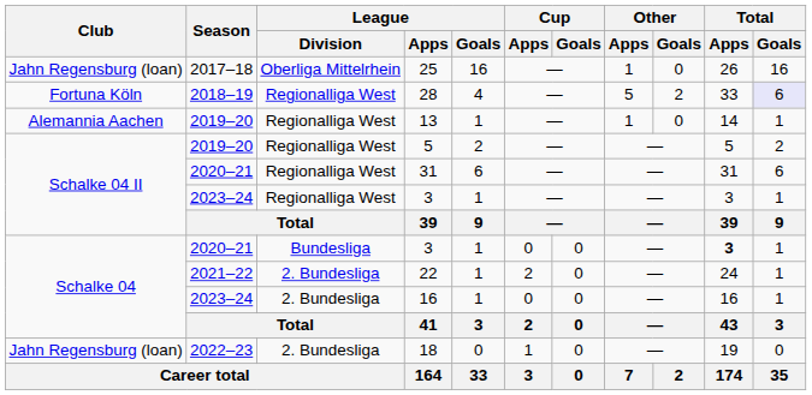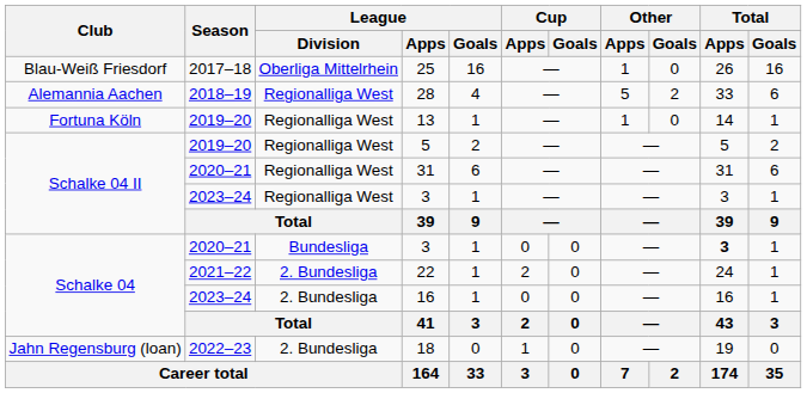25 | Club: Jahn Regensburg (loan) -> Blau-Weiß Friesdorf
28 | Club: Fortuna Köln -> Alemannia Aachen
28 | Total / Goals: lavender background -> no background
13 | Club: Alemannia Aachen -> Fortuna Köln
